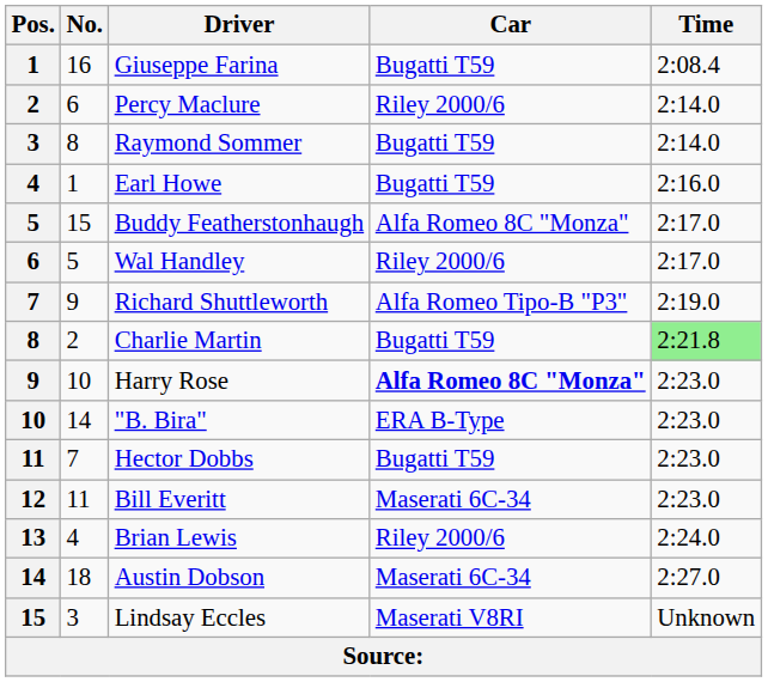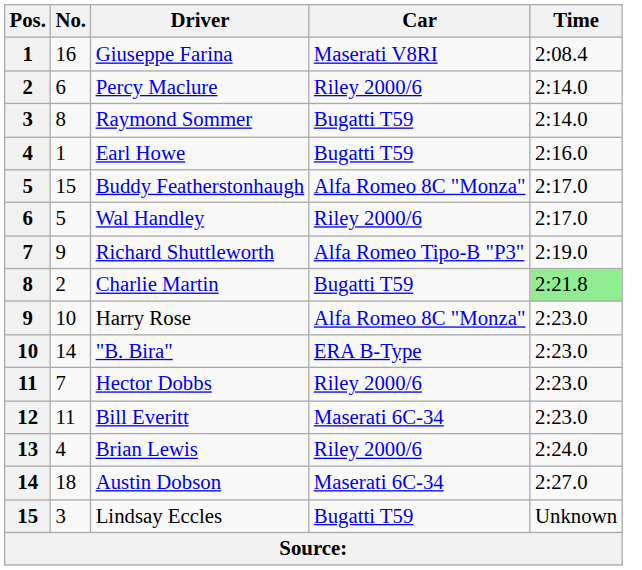Giuseppe Farina | Car: Bugatti T59 -> Maserati V8RI
Harry Rose | Car: bold -> normal
Hector Dobbs | Car: Bugatti T59 -> Riley 2000/6
Lindsay Eccles | Car: Maserati V8RI -> Bugatti T59
